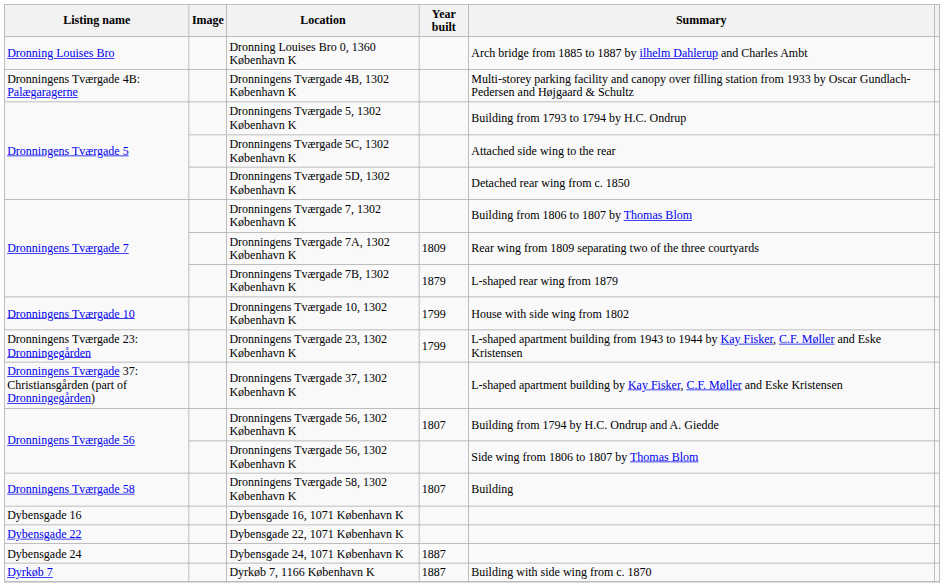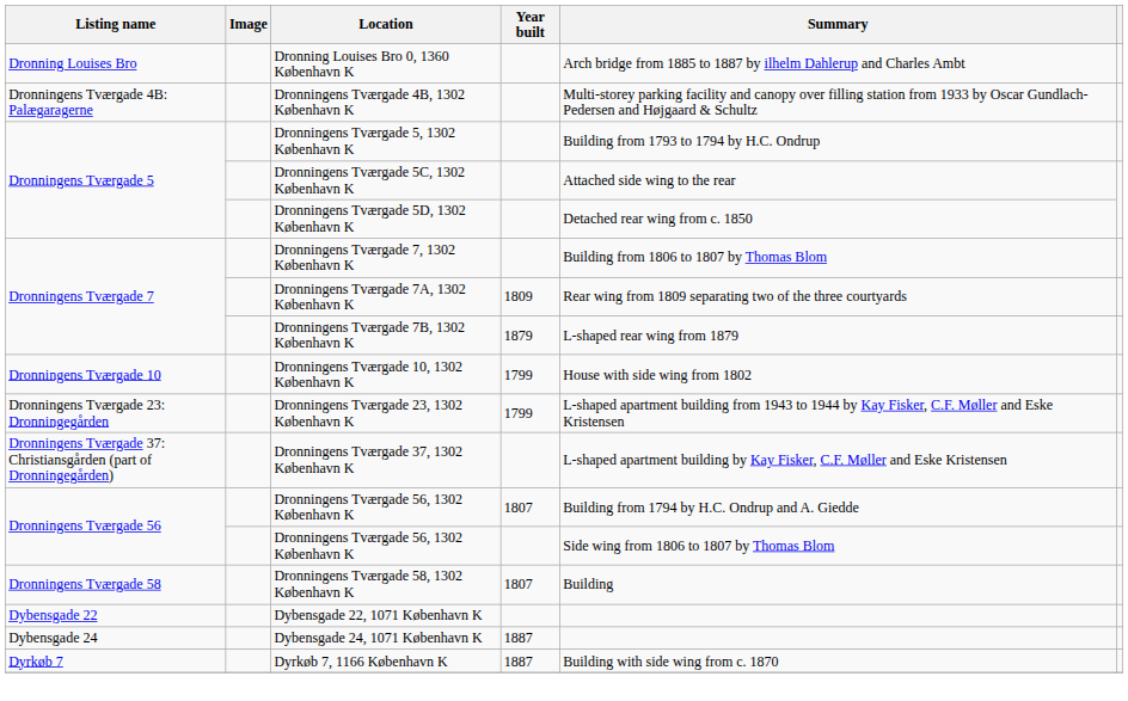- row: Dybensgade 16 | Dybensgade 16, 1071 København K
